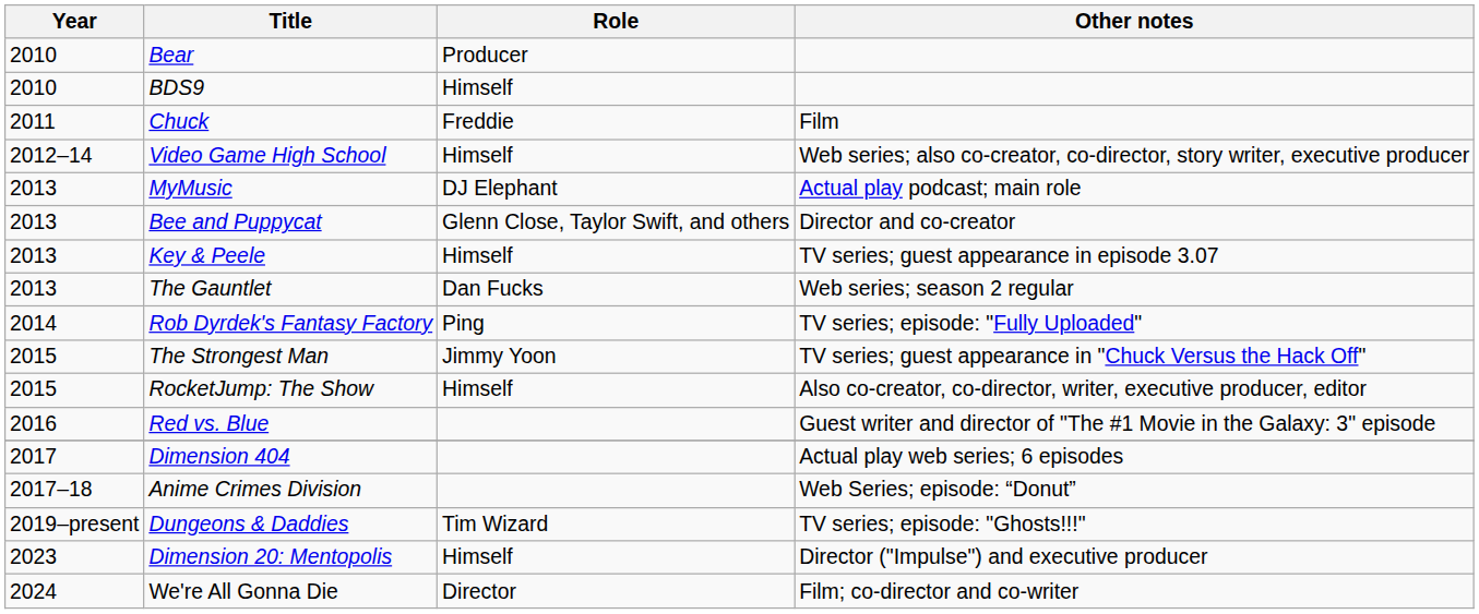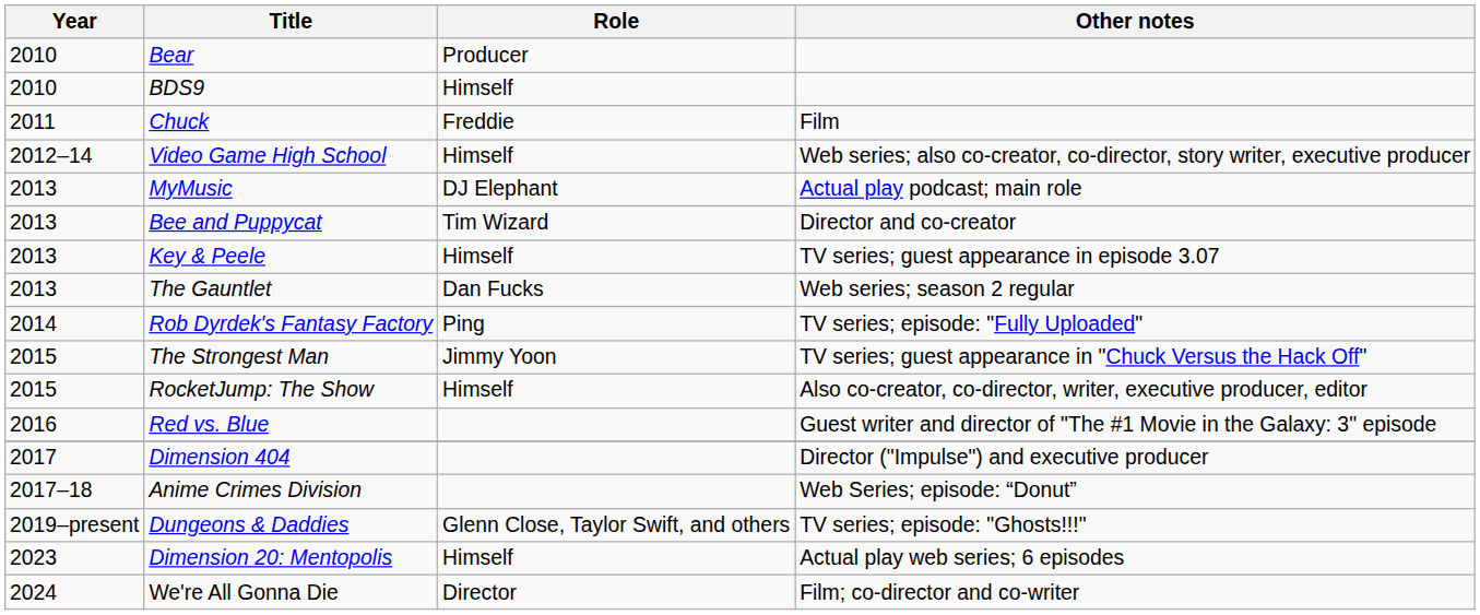Bee and Puppycat | Role: Glenn Close, Taylor Swift, and others -> Tim Wizard
Dimension 404 | Other notes: Actual play web series; 6 episodes -> Director ("Impulse") and executive producer
Dungeons & Daddies | Role: Tim Wizard -> Glenn Close, Taylor Swift, and others
Dimension 20: Mentopolis | Other notes: Director ("Impulse") and executive producer -> Actual play web series; 6 episodes
